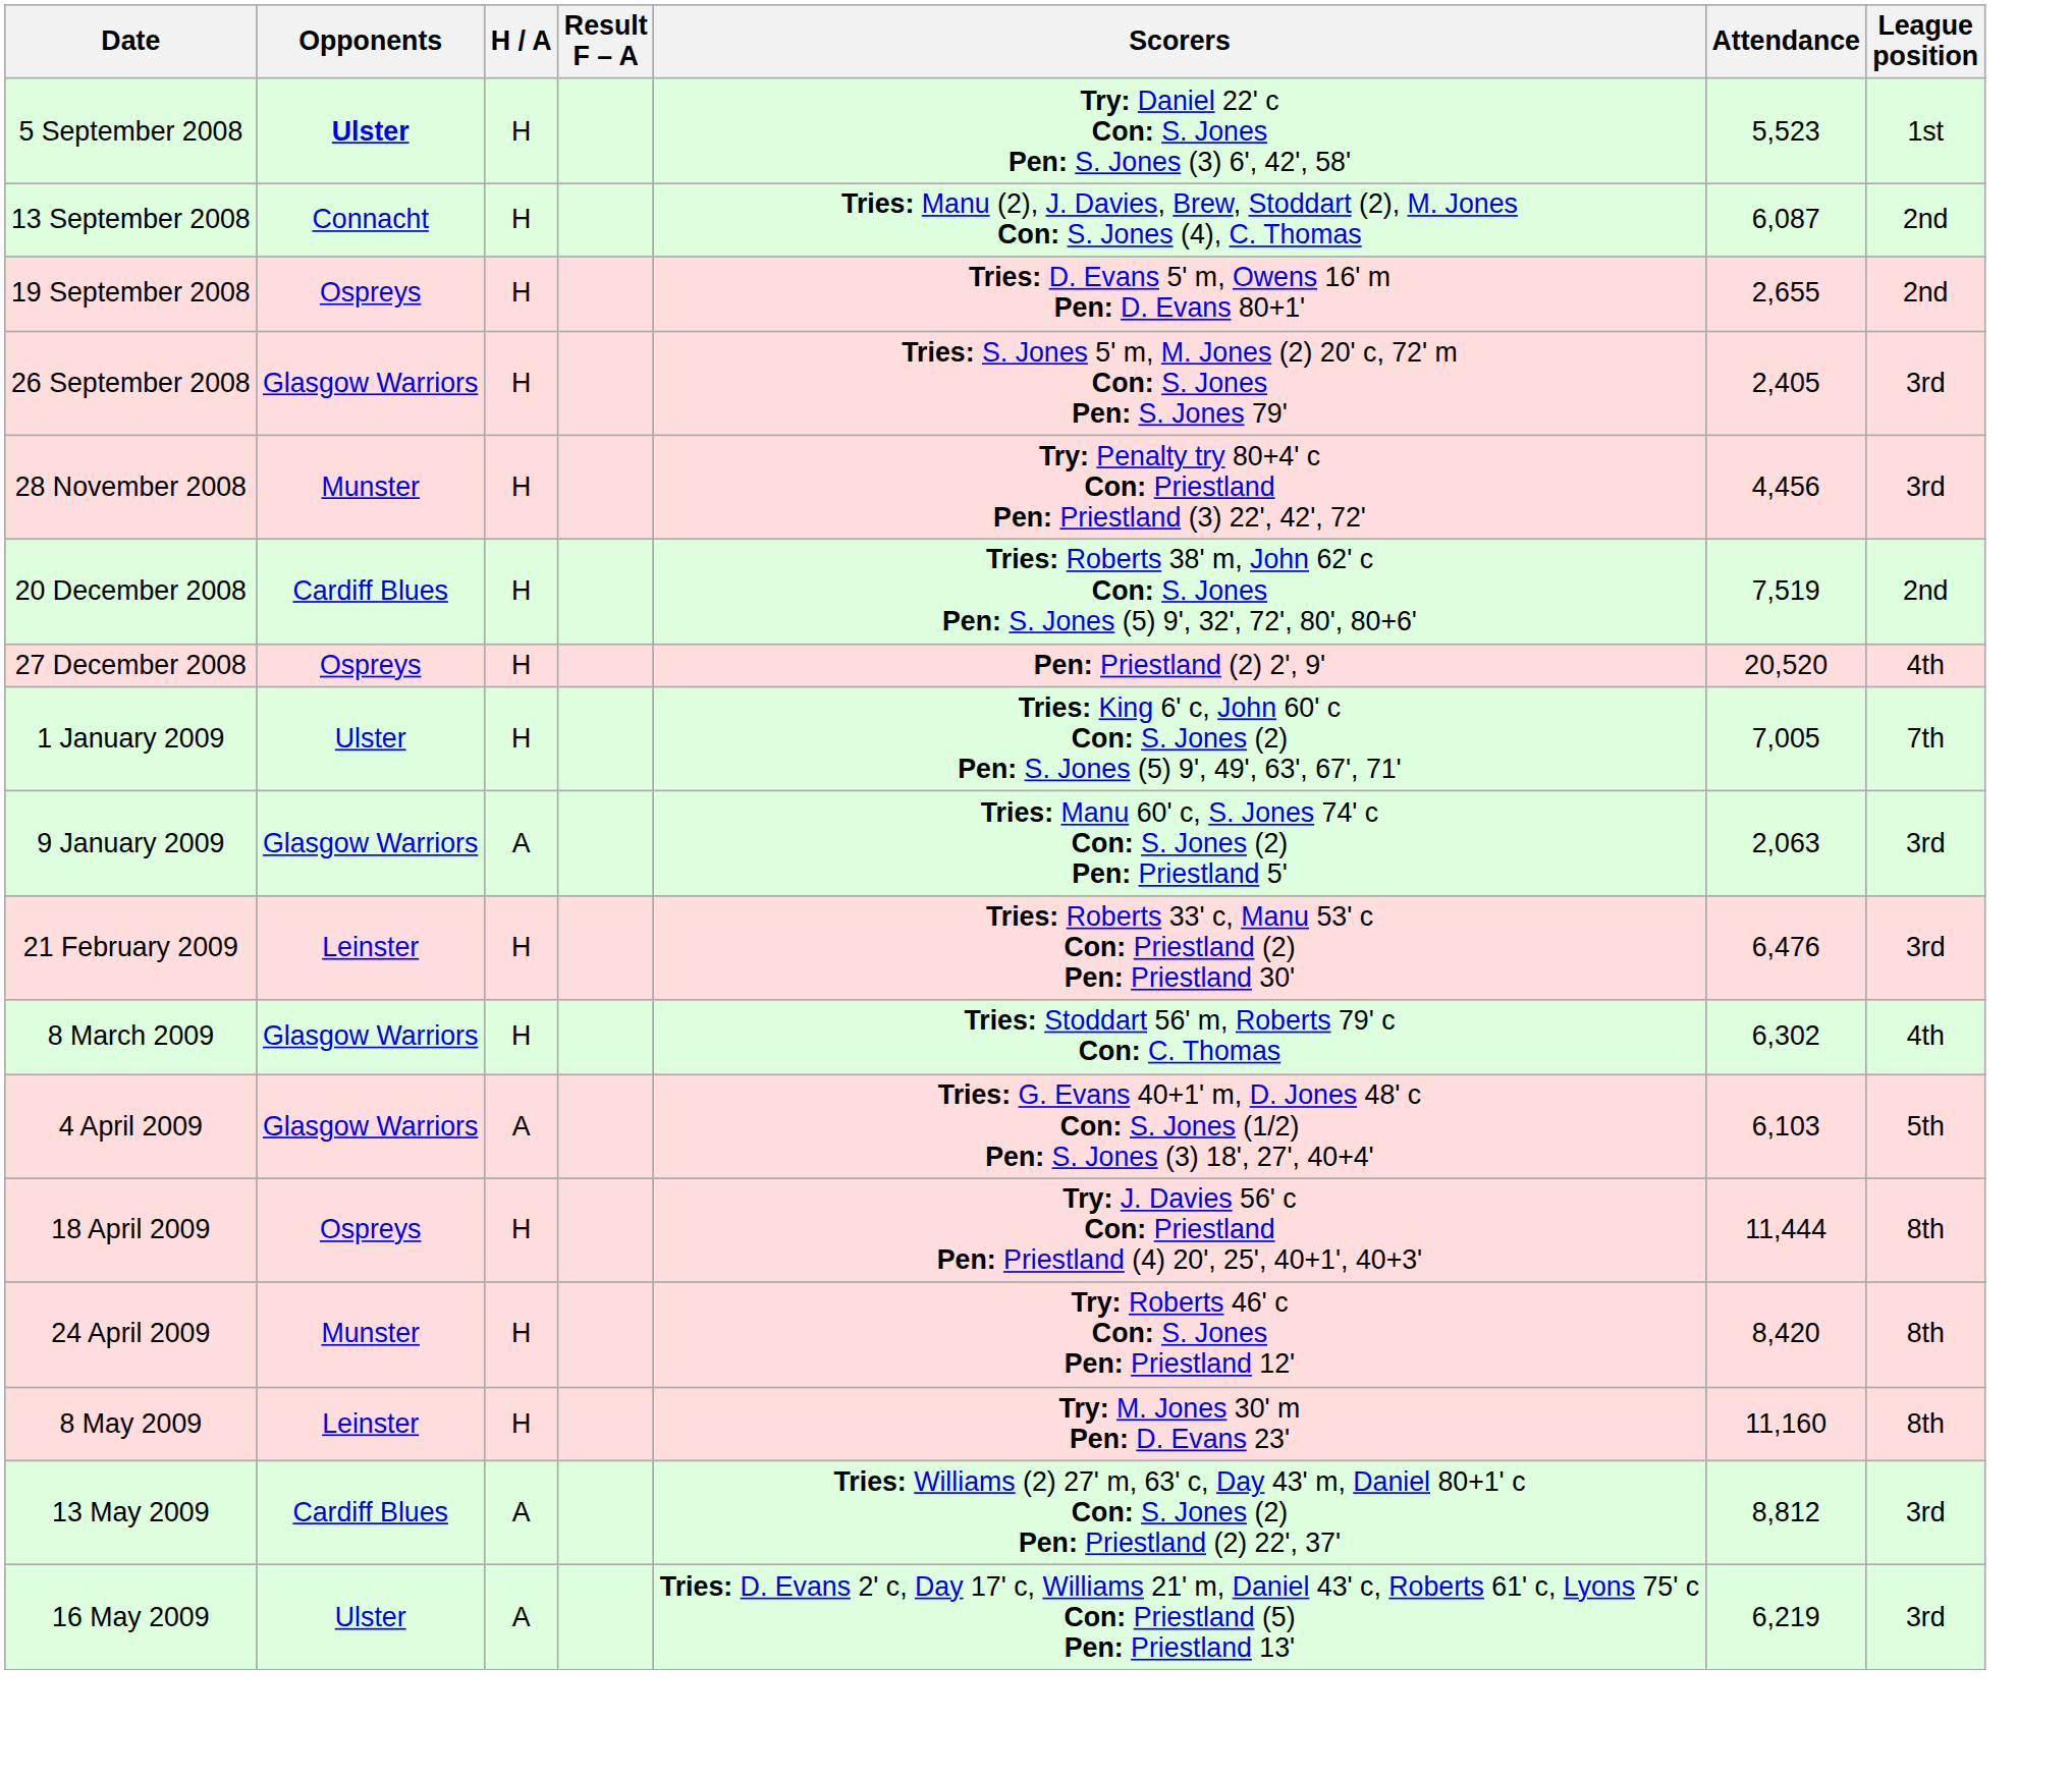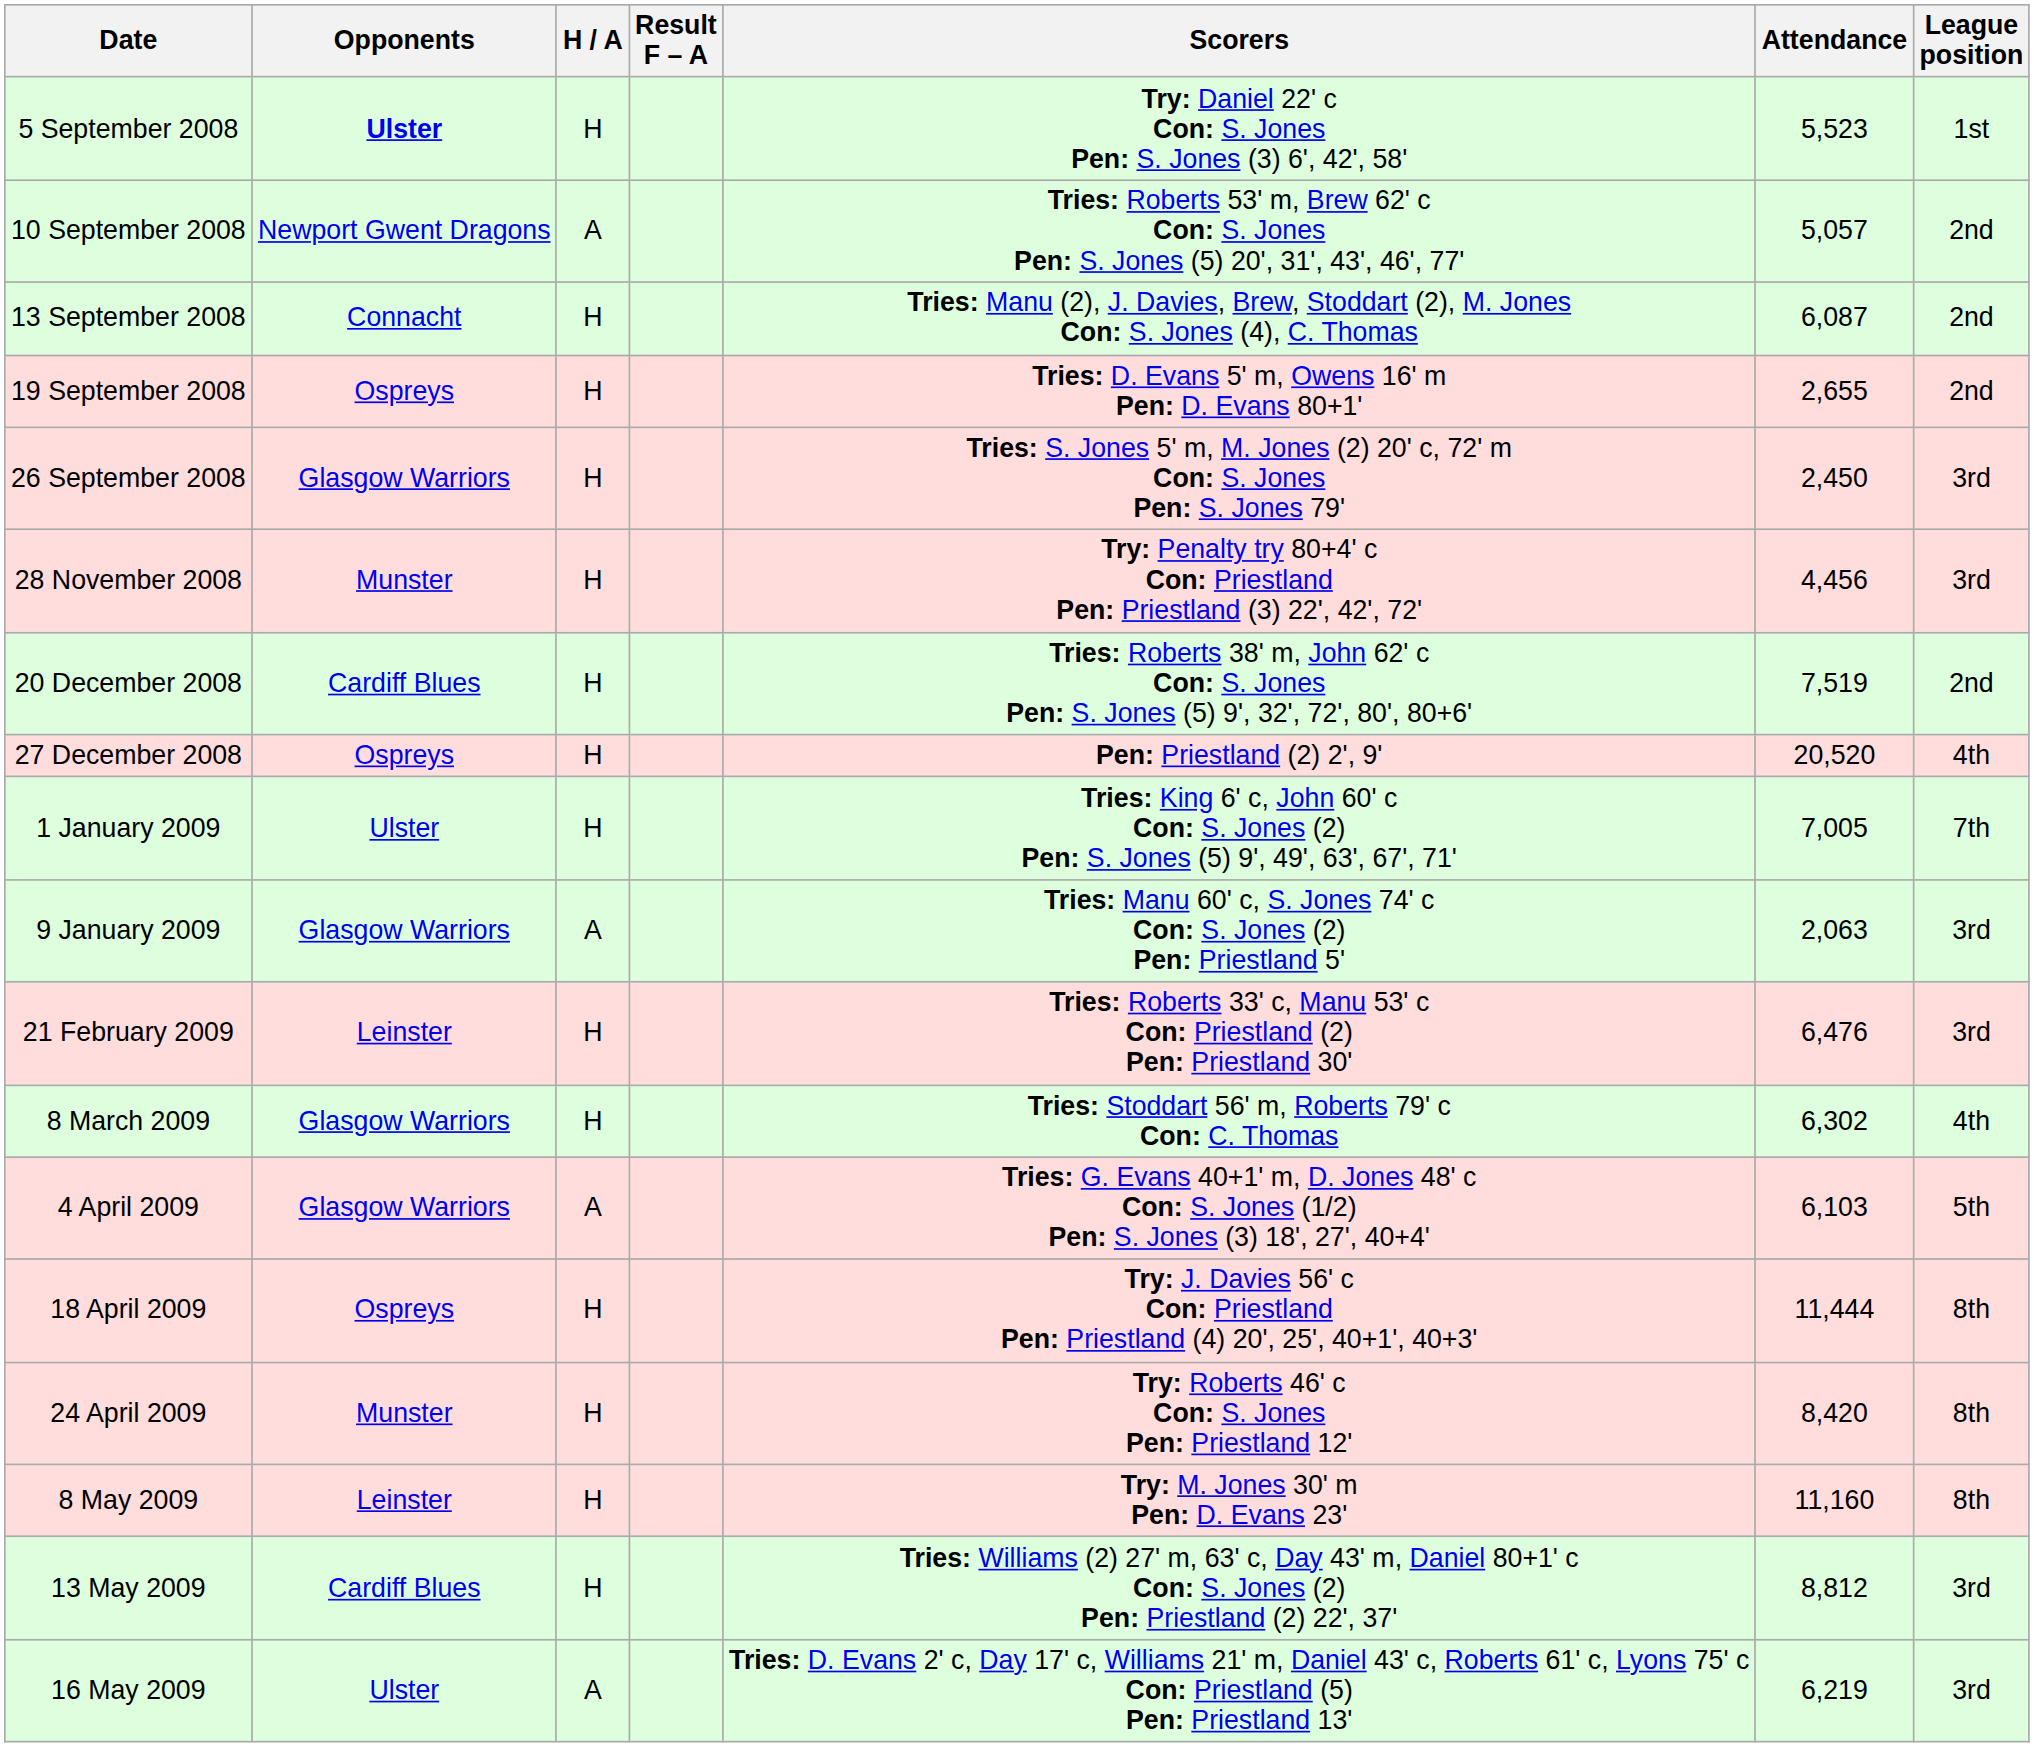+ row: 10 September 2008 | Newport Gwent Dragons | A | Tries: Roberts 53' m, Brew 62' c Con: S. Jones Pen: S. Jones (5) 20', 31', 43', 46', 77' | 5,057 | 2nd
26 September 2008 | Attendance: 2,405 -> 2,450
13 May 2009 | H / A: A -> H
